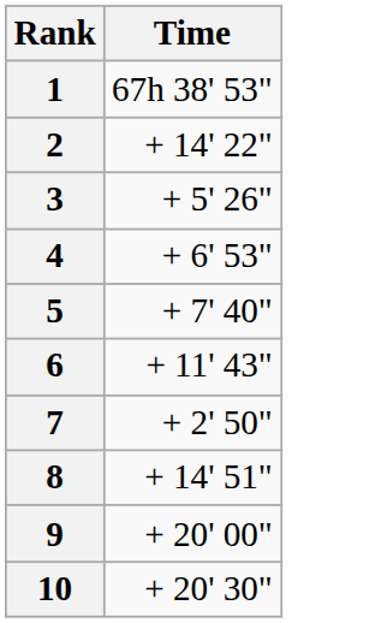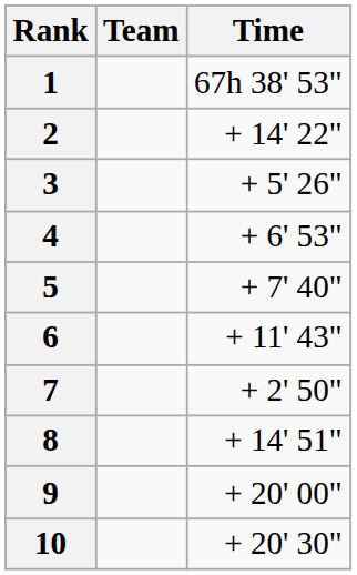+ column: Team
